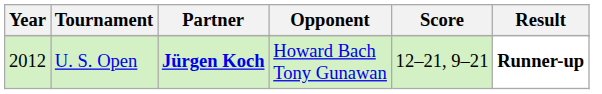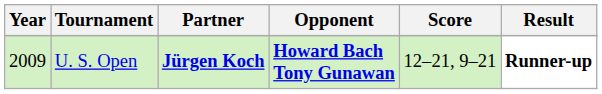U. S. Open | Year: 2012 -> 2009
U. S. Open | Opponent: normal -> bold
